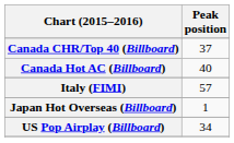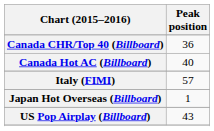Canada CHR/Top 40 (Billboard) | Peak position: 37 -> 36
US Pop Airplay (Billboard) | Peak position: 34 -> 43
